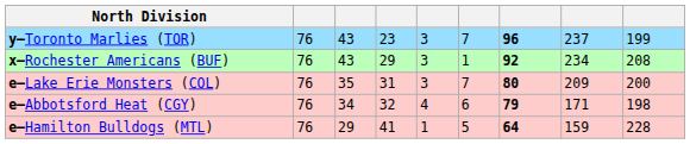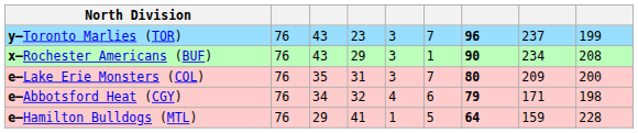x–Rochester Americans (BUF) | column 7: 92 -> 90
